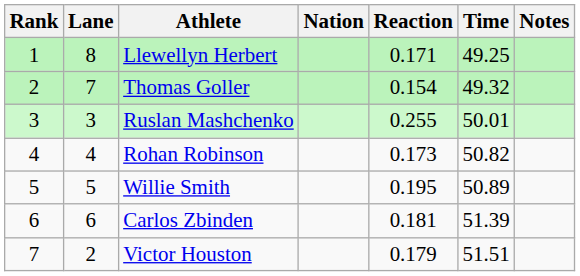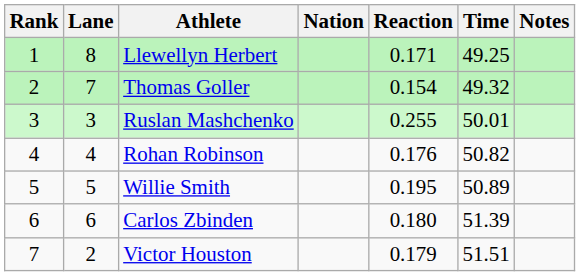Rohan Robinson | Reaction: 0.173 -> 0.176
Carlos Zbinden | Reaction: 0.181 -> 0.180
